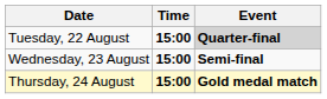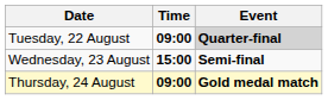Tuesday, 22 August | Time: 15:00 -> 09:00
Thursday, 24 August | Time: 15:00 -> 09:00
